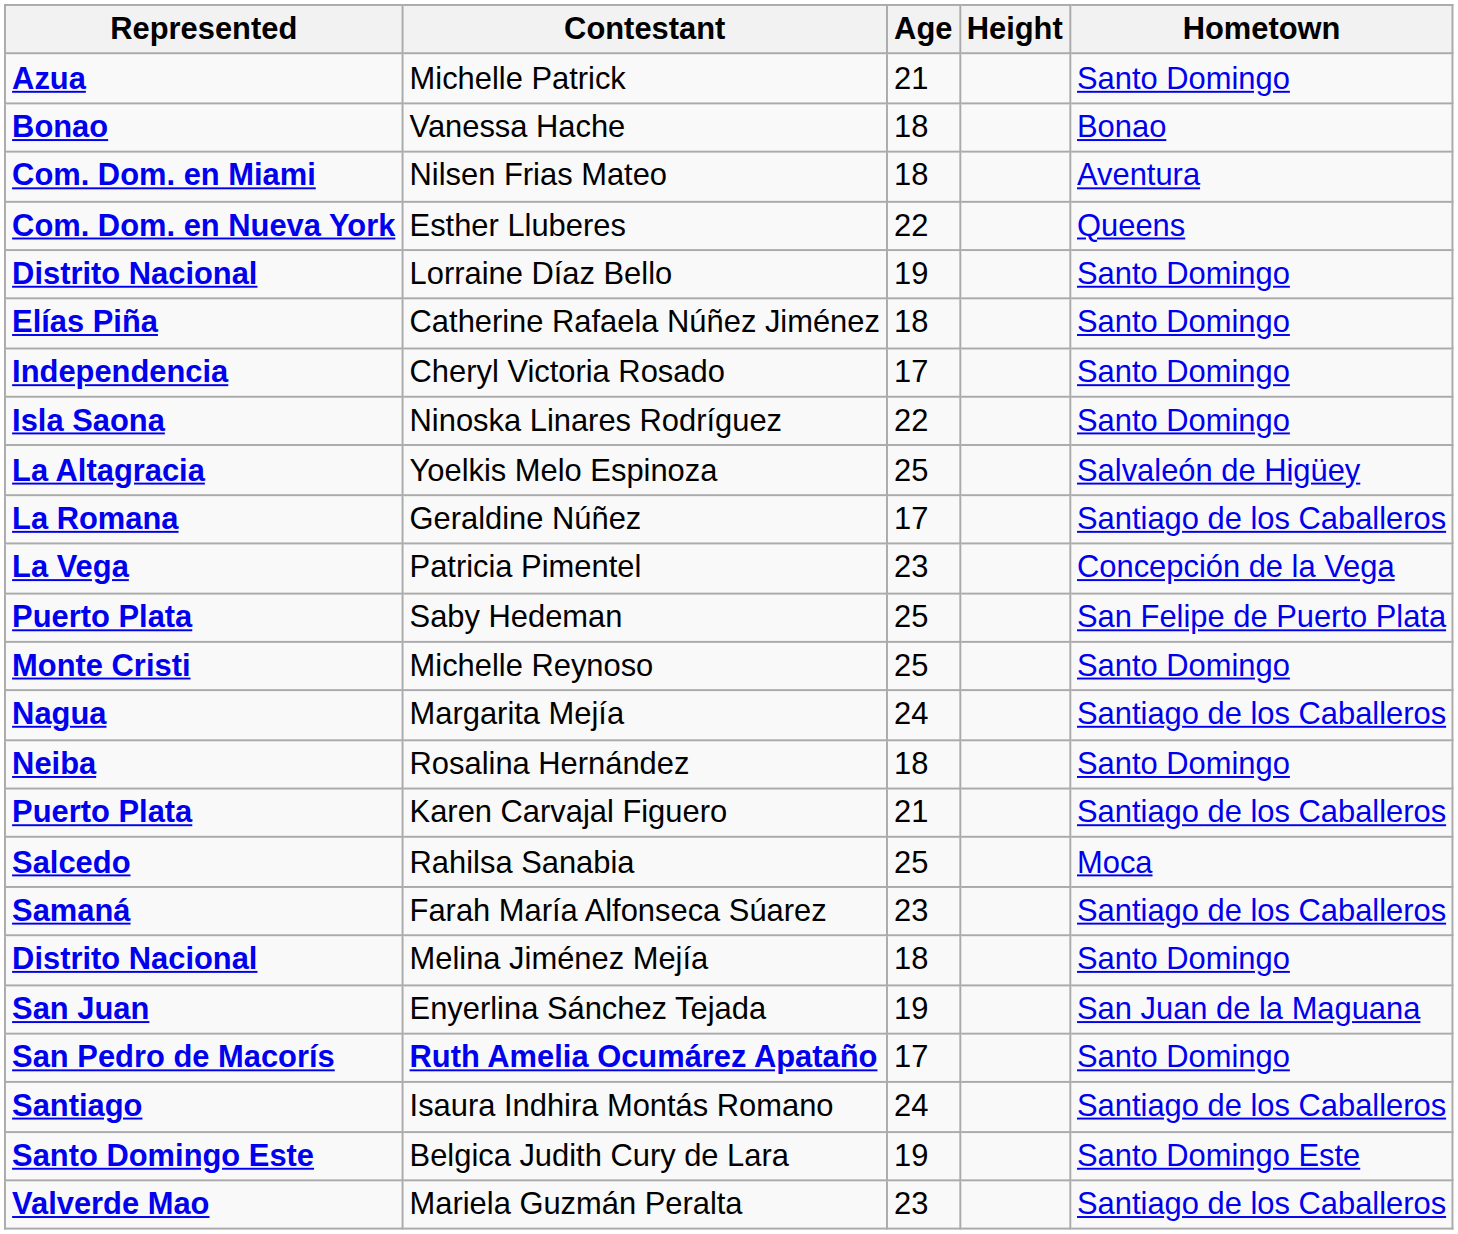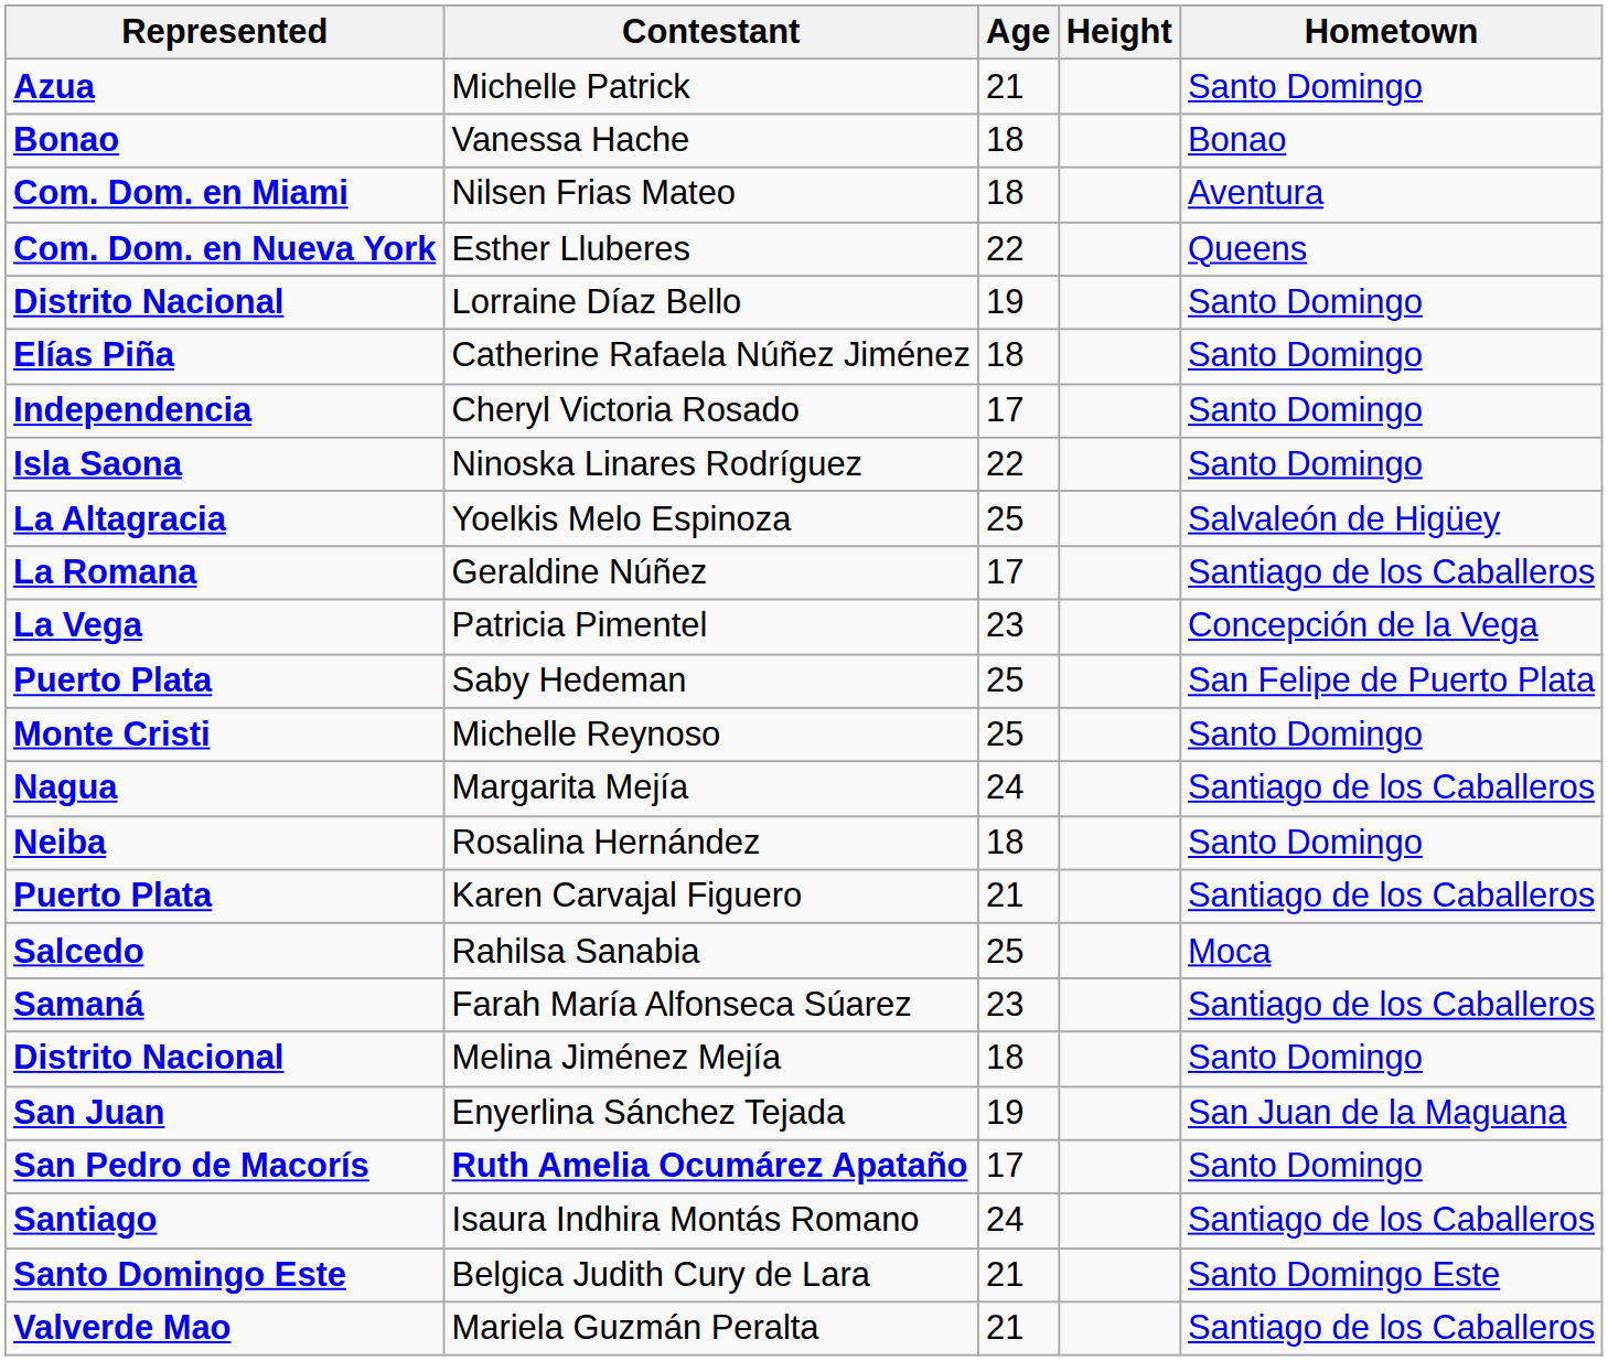Belgica Judith Cury de Lara | Age: 19 -> 21
Mariela Guzmán Peralta | Age: 23 -> 21
